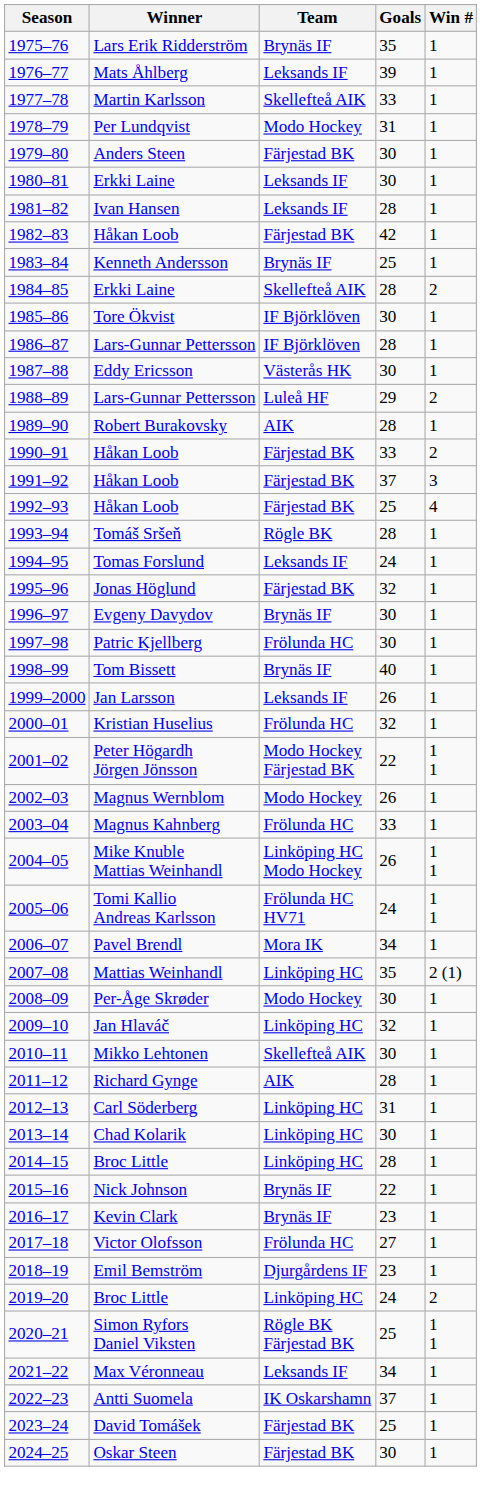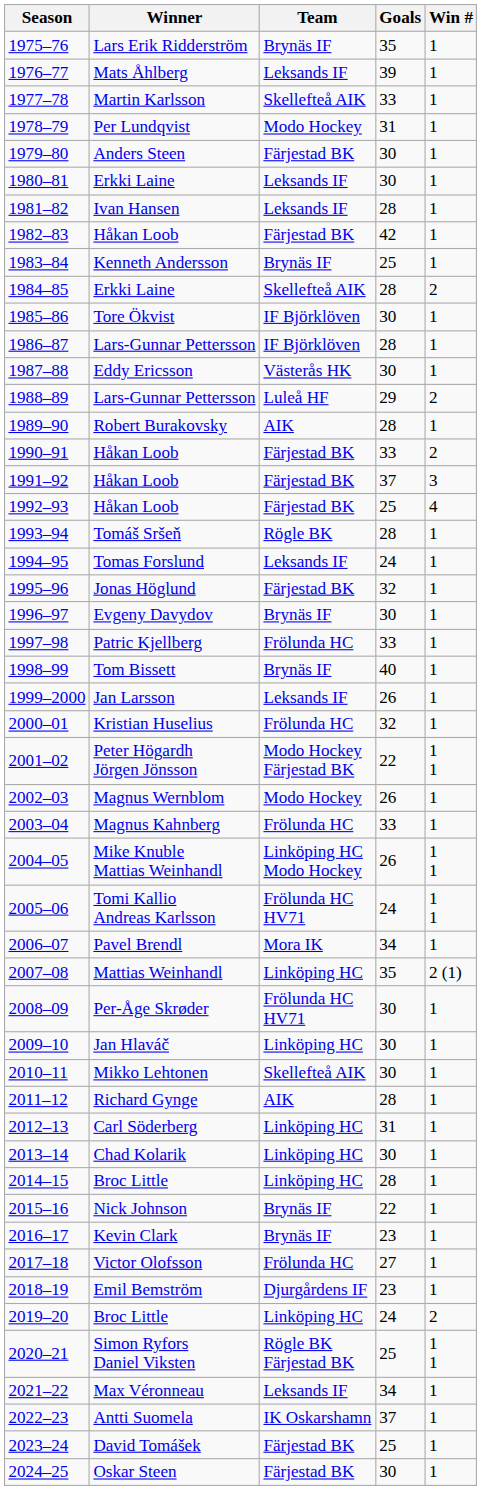1997–98 | Goals: 30 -> 33
2008–09 | Team: Modo Hockey -> Frölunda HC HV71
2009–10 | Goals: 32 -> 30
